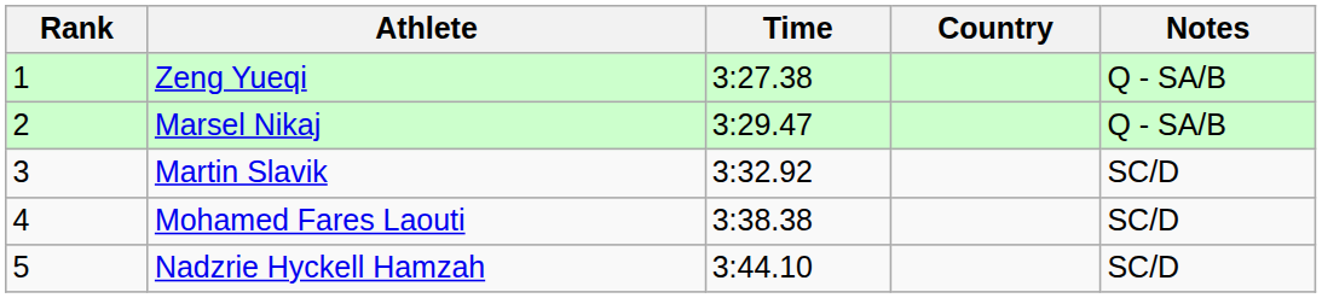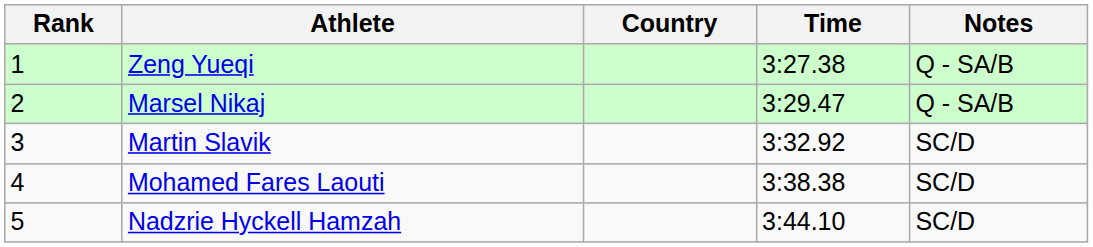columns swapped: Country <-> Time
